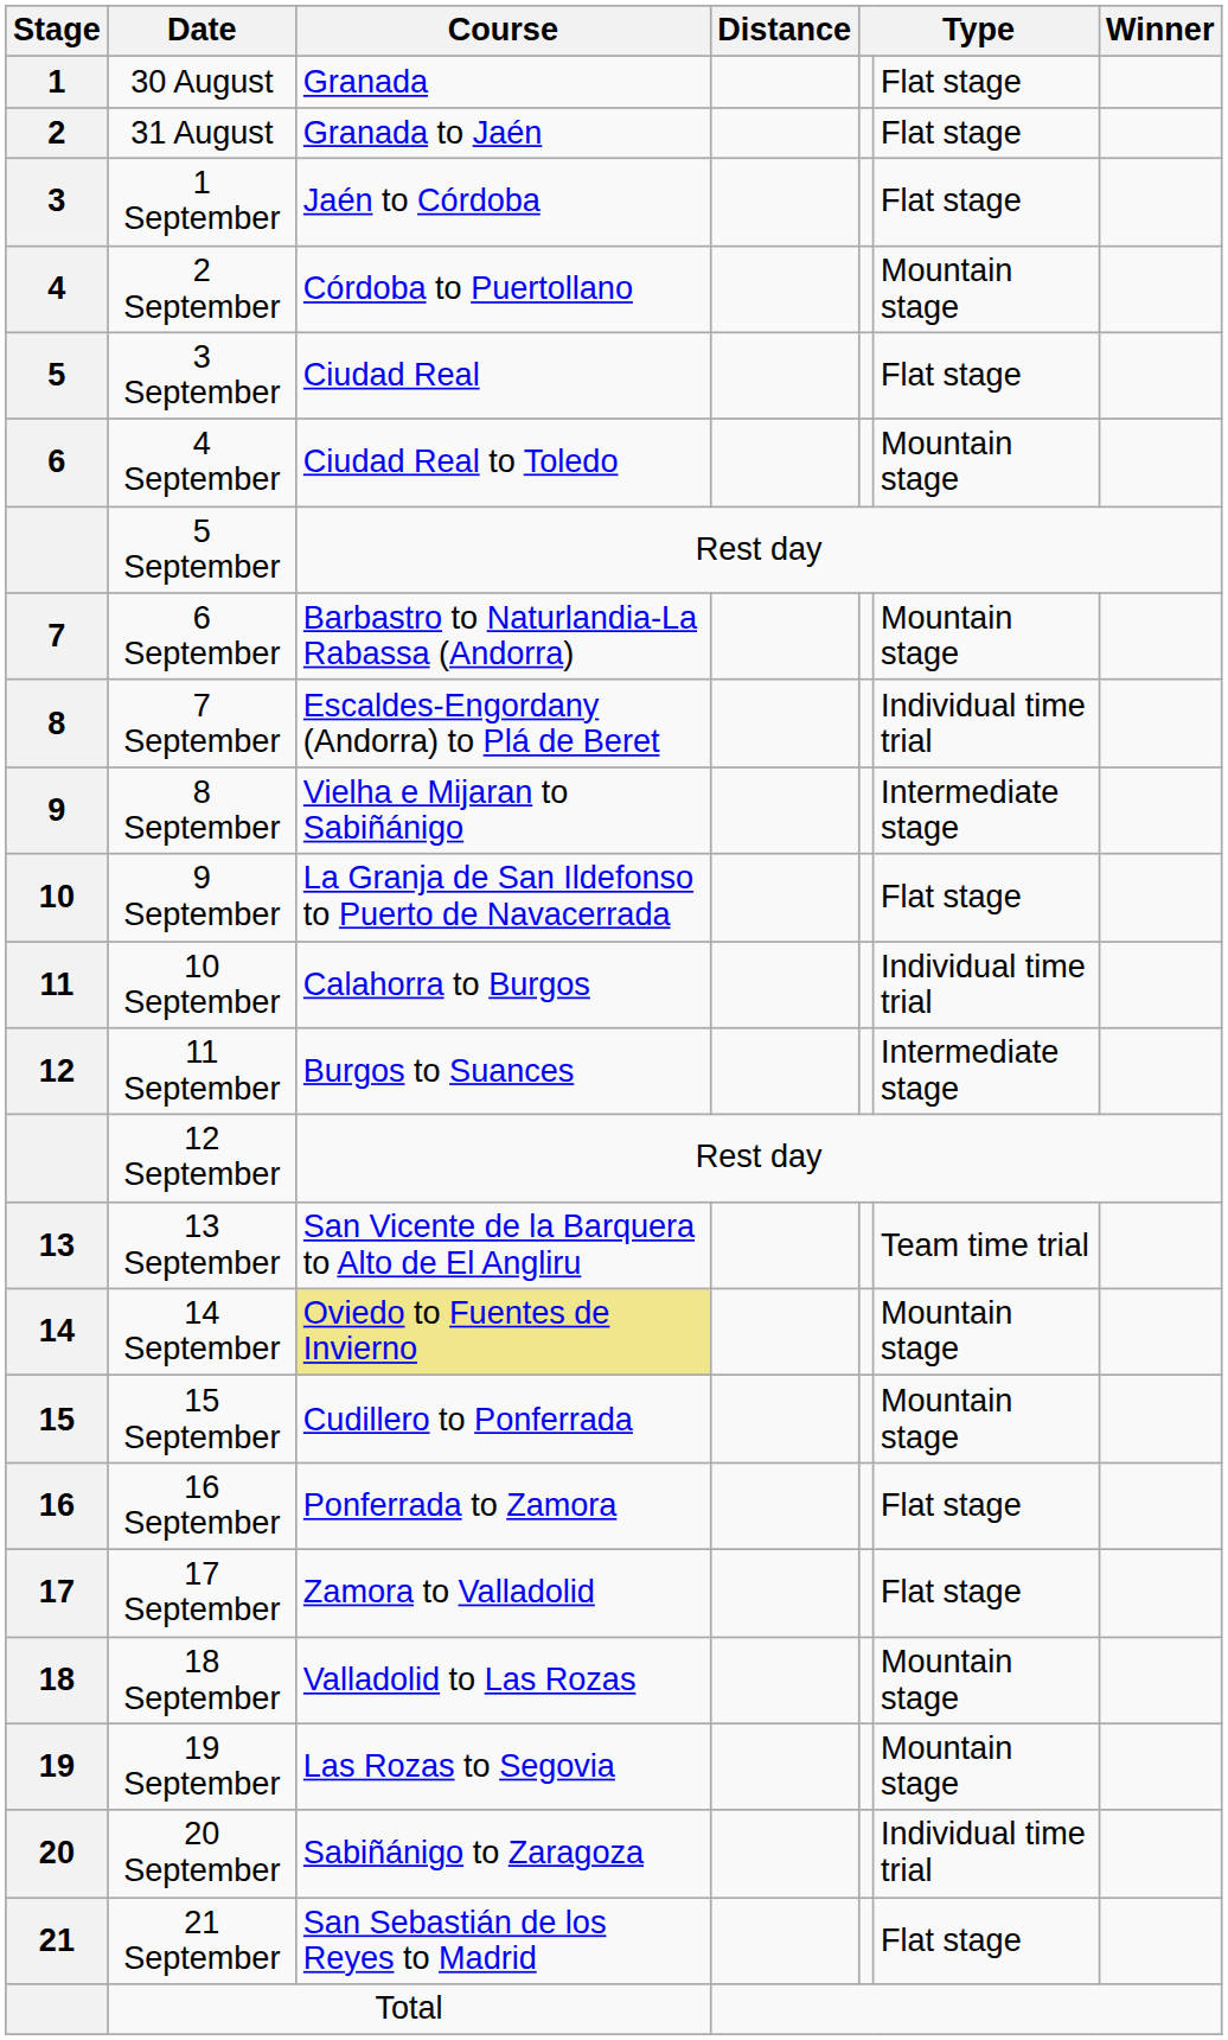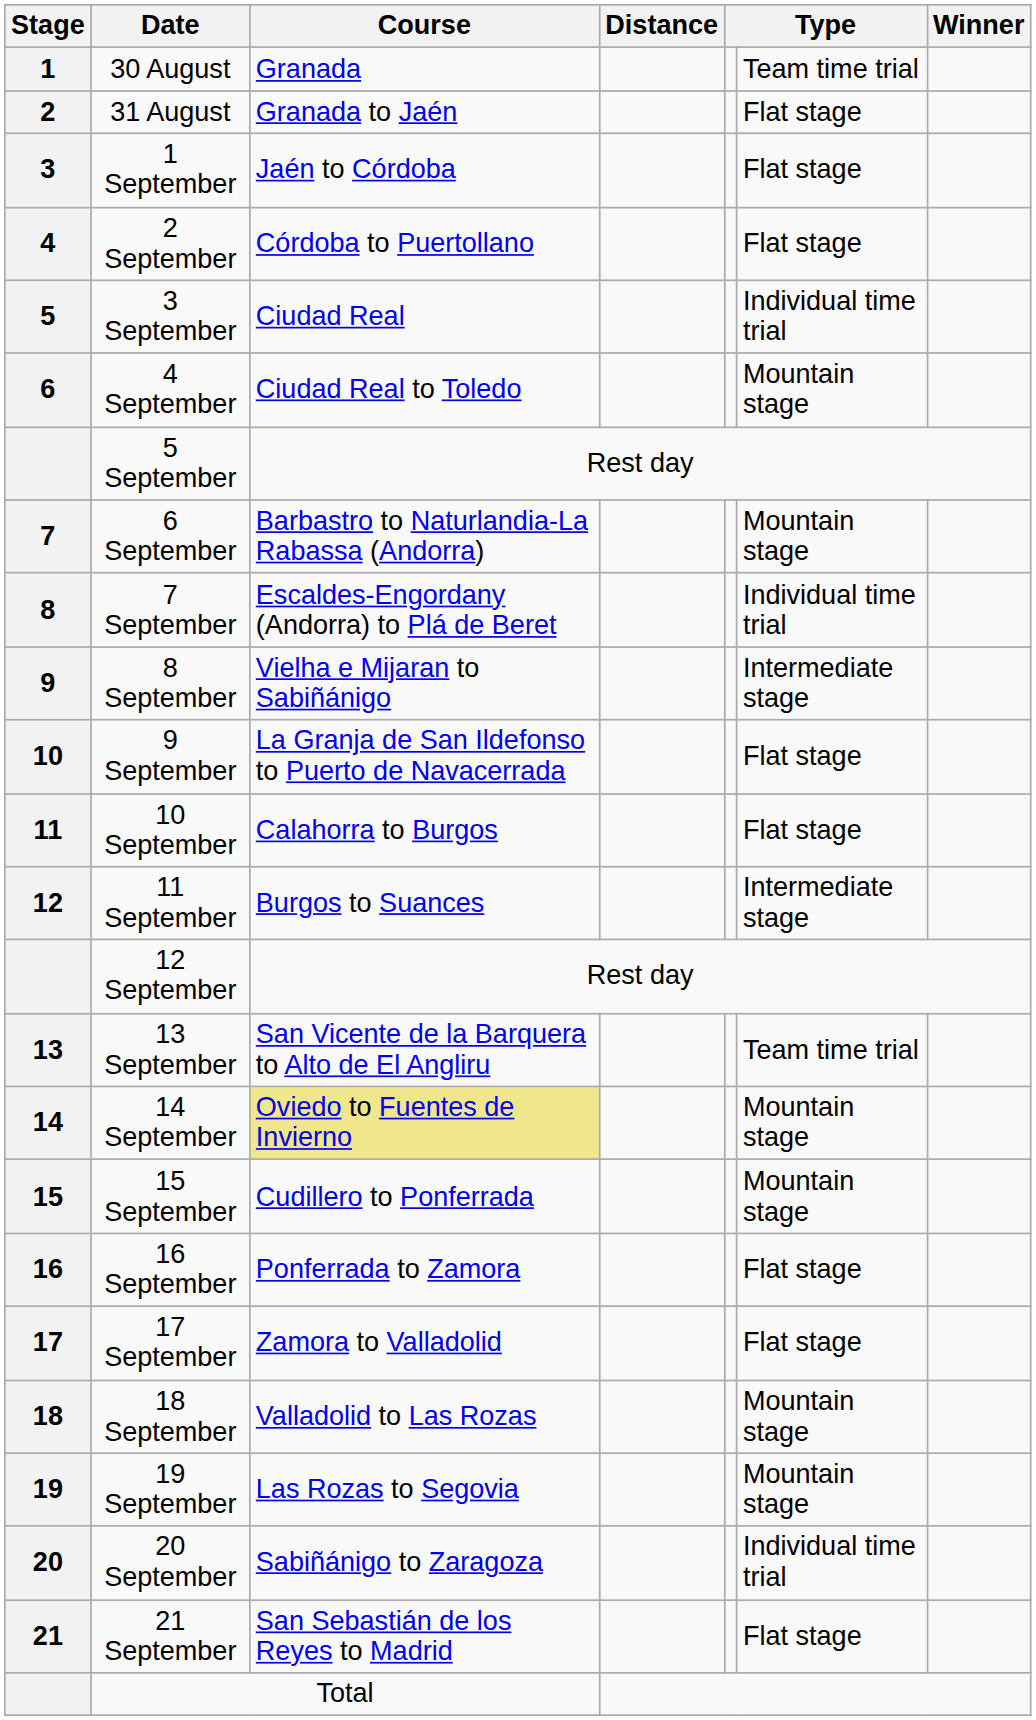30 August | column 6: Flat stage -> Team time trial
2 September | column 6: Mountain stage -> Flat stage
3 September | column 6: Flat stage -> Individual time trial
10 September | column 6: Individual time trial -> Flat stage
